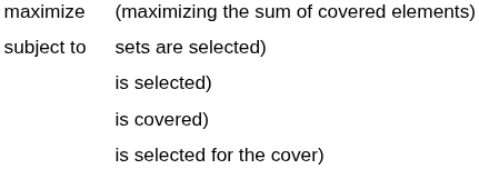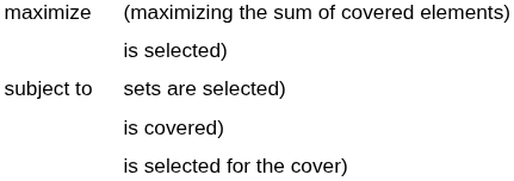rows swapped: sets are selected) <-> is selected)
